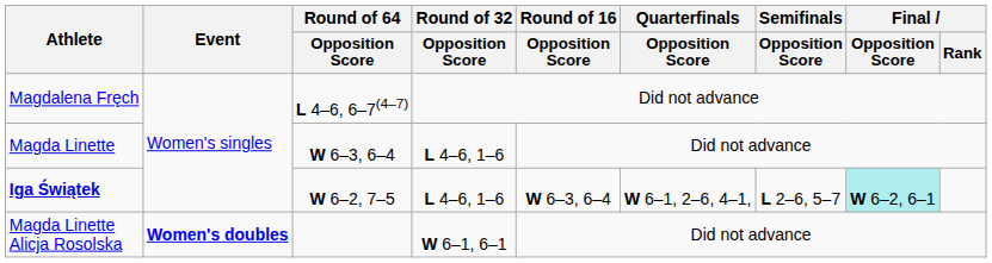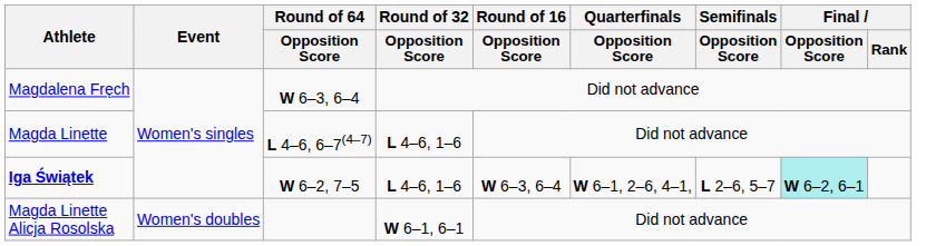Magdalena Fręch | Round of 64 / Opposition Score: L 4–6, 6–7(4–7) -> W 6–3, 6–4
Magda Linette | Round of 64 / Opposition Score: W 6–3, 6–4 -> L 4–6, 6–7(4–7)
Magda Linette Alicja Rosolska | Event: bold -> normal
